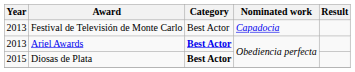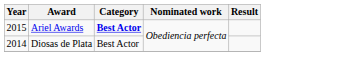- row: 2013 | Festival de Televisión de Monte Carlo | Best Actor | Capadocia
Ariel Awards | Year: 2013 -> 2015
Diosas de Plata | Year: 2015 -> 2014
Diosas de Plata | Category: bold -> normal
